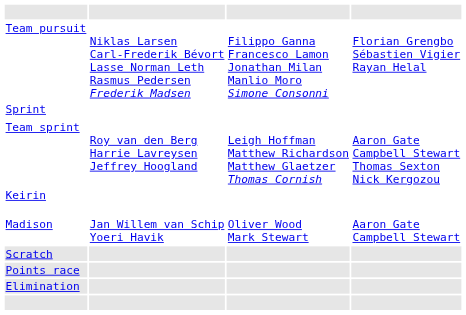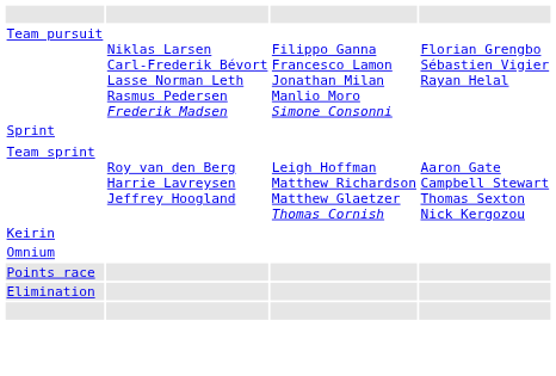- row: Madison | Jan Willem van Schip Yoeri Havik | Oliver Wood Mark Stewart | Aaron Gate Campbell Stewart
+ row: Omnium
- row: Scratch
